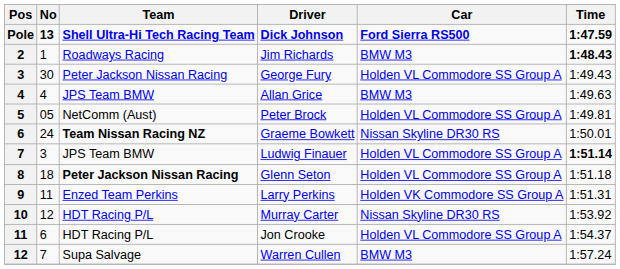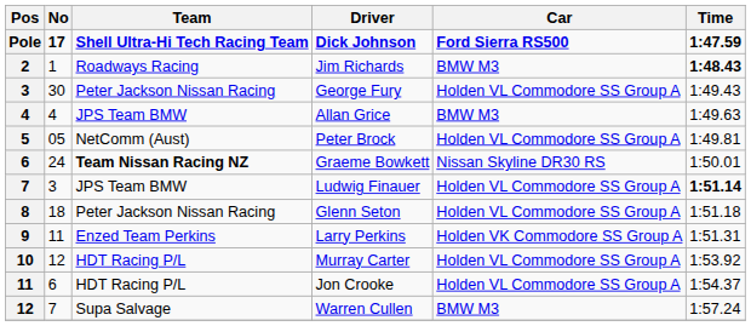Dick Johnson | No: 13 -> 17
Glenn Seton | Team: bold -> normal
Murray Carter | Car: Nissan Skyline DR30 RS -> Holden VL Commodore SS Group A
